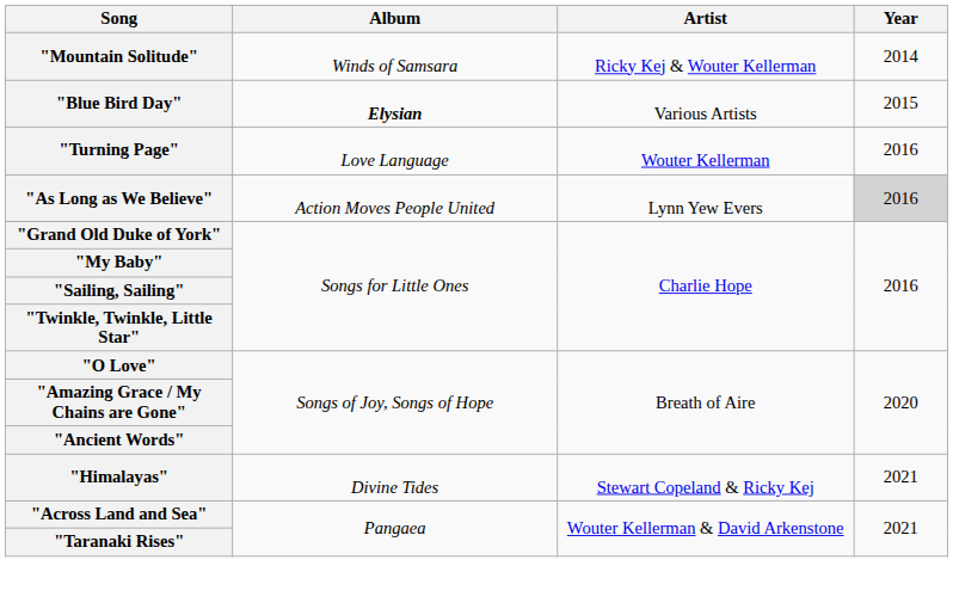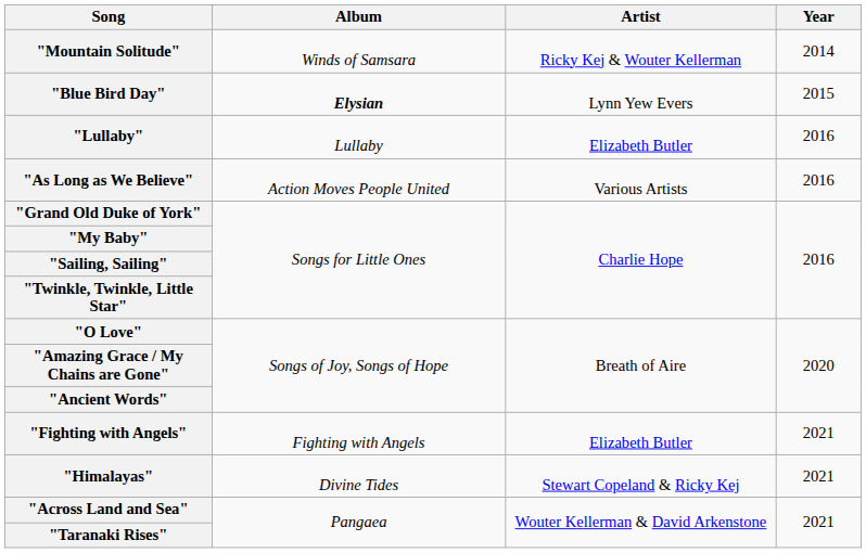"Blue Bird Day" | Artist: Various Artists -> Lynn Yew Evers
- row: "Turning Page" | Love Language | Wouter Kellerman | 2016
+ row: "Lullaby" | Lullaby | Elizabeth Butler | 2016
"As Long as We Believe" | Artist: Lynn Yew Evers -> Various Artists
"As Long as We Believe" | Year: lightgrey background -> no background
+ row: "Fighting with Angels" | Fighting with Angels | Elizabeth Butler | 2021
